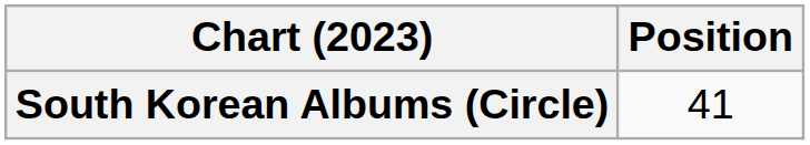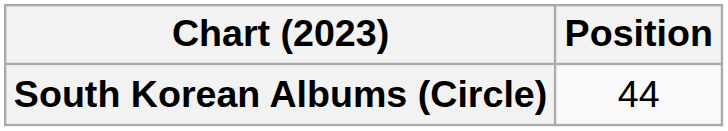South Korean Albums (Circle) | Position: 41 -> 44
